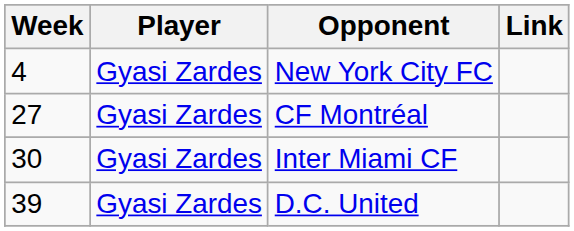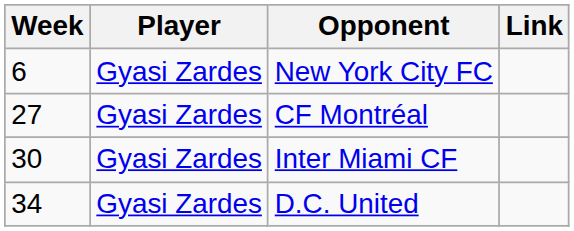New York City FC | Week: 4 -> 6
D.C. United | Week: 39 -> 34
